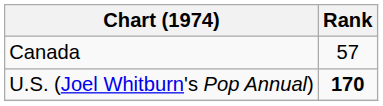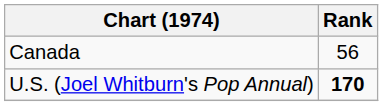Canada | Rank: 57 -> 56
